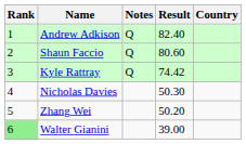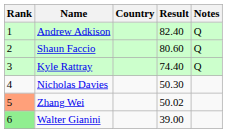columns swapped: Country <-> Notes
Kyle Rattray | Result: 74.42 -> 74.40
Zhang Wei | Rank: no background -> lightsalmon background
Zhang Wei | Result: 50.20 -> 50.02
